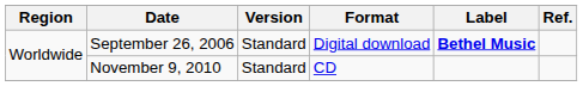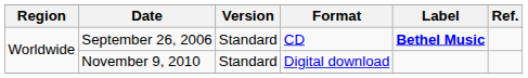September 26, 2006 | Format: Digital download -> CD
November 9, 2010 | Format: CD -> Digital download
